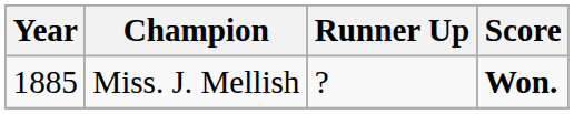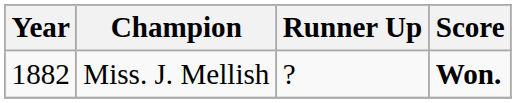Miss. J. Mellish | Year: 1885 -> 1882
